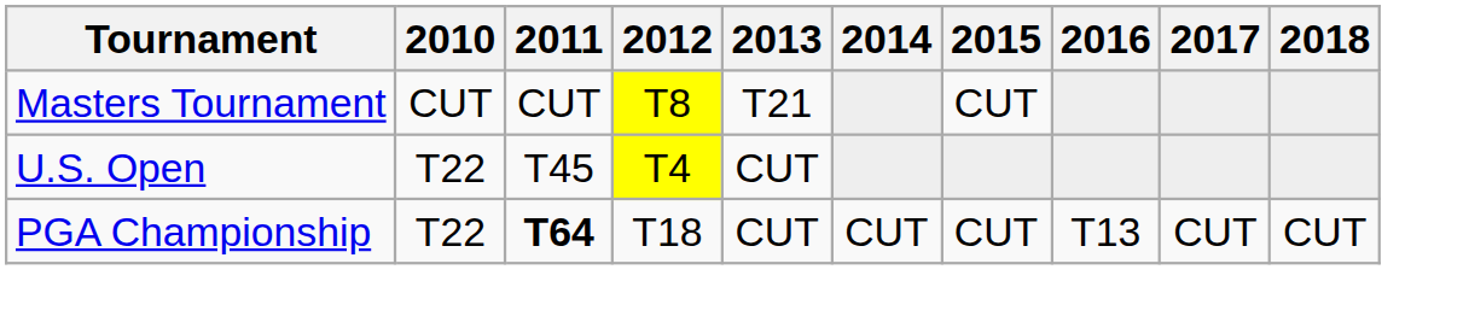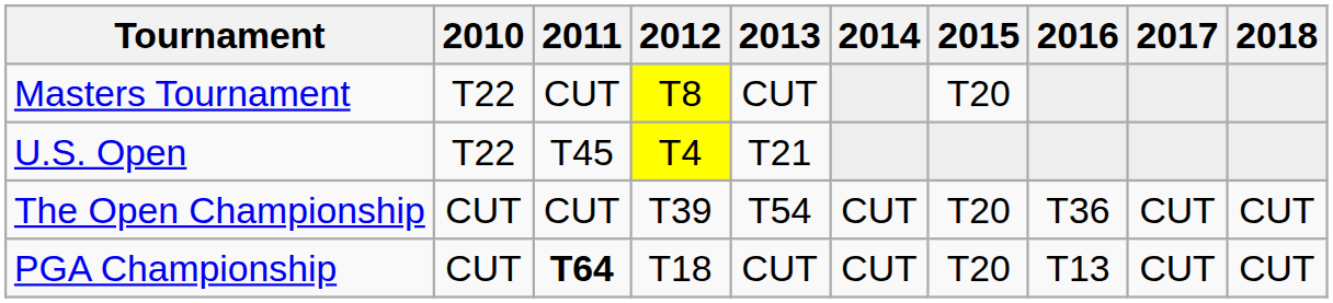Masters Tournament | 2010: CUT -> T22
Masters Tournament | 2013: T21 -> CUT
Masters Tournament | 2015: CUT -> T20
U.S. Open | 2013: CUT -> T21
+ row: The Open Championship | CUT | CUT | T39 | T54 | CUT | T20 | T36 | CUT | CUT
PGA Championship | 2010: T22 -> CUT
PGA Championship | 2015: CUT -> T20
